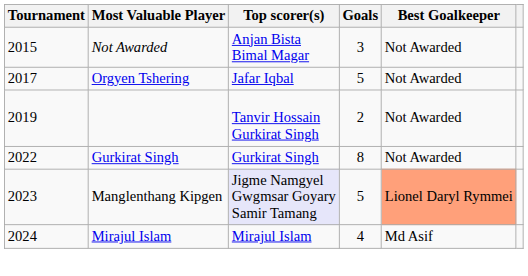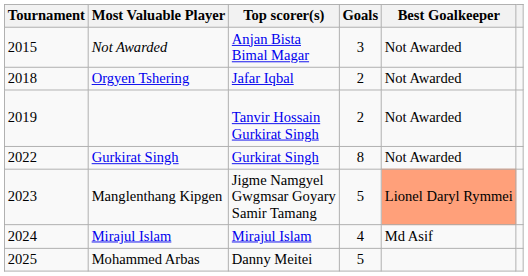Orgyen Tshering | Tournament: 2017 -> 2018
Orgyen Tshering | Goals: 5 -> 2
Manglenthang Kipgen | Top scorer(s): lavender background -> no background
+ row: 2025 | Mohammed Arbas | Danny Meitei | 5
